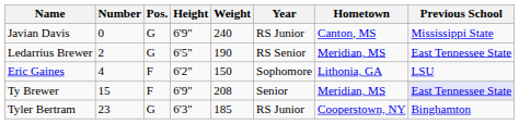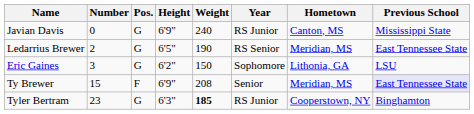Eric Gaines | Number: 4 -> 3
Eric Gaines | Pos.: F -> G
Tyler Bertram | Weight: normal -> bold
